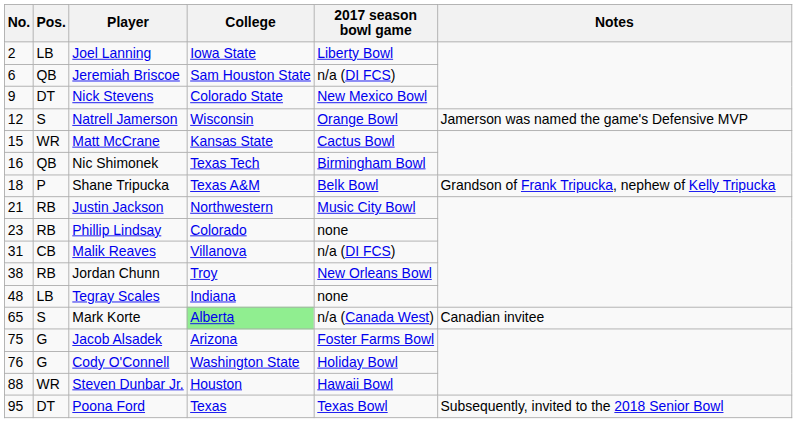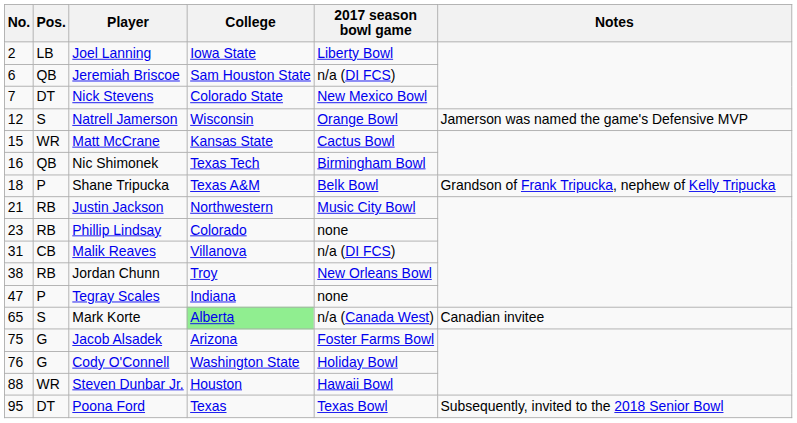Nick Stevens | No.: 9 -> 7
Tegray Scales | No.: 48 -> 47
Tegray Scales | Pos.: LB -> P
